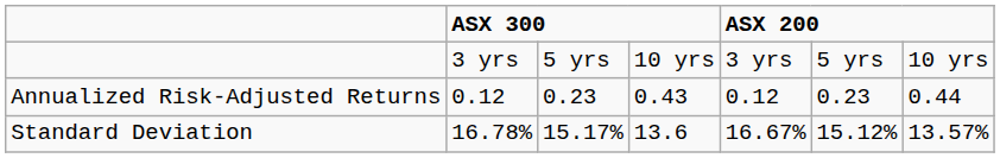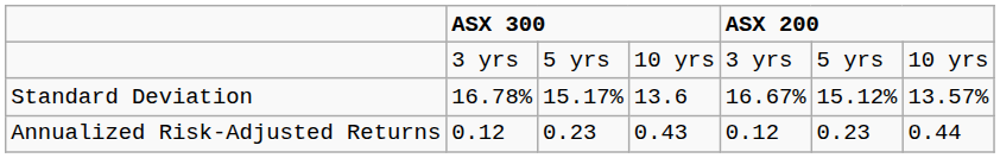rows swapped: Standard Deviation <-> Annualized Risk-Adjusted Returns
